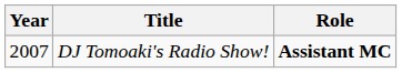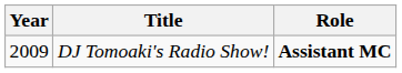DJ Tomoaki's Radio Show! | Year: 2007 -> 2009
